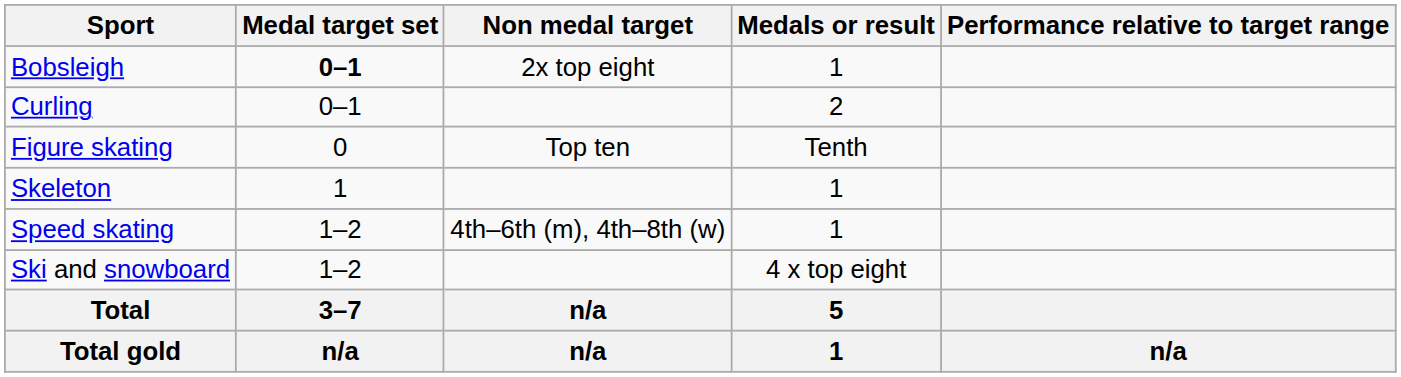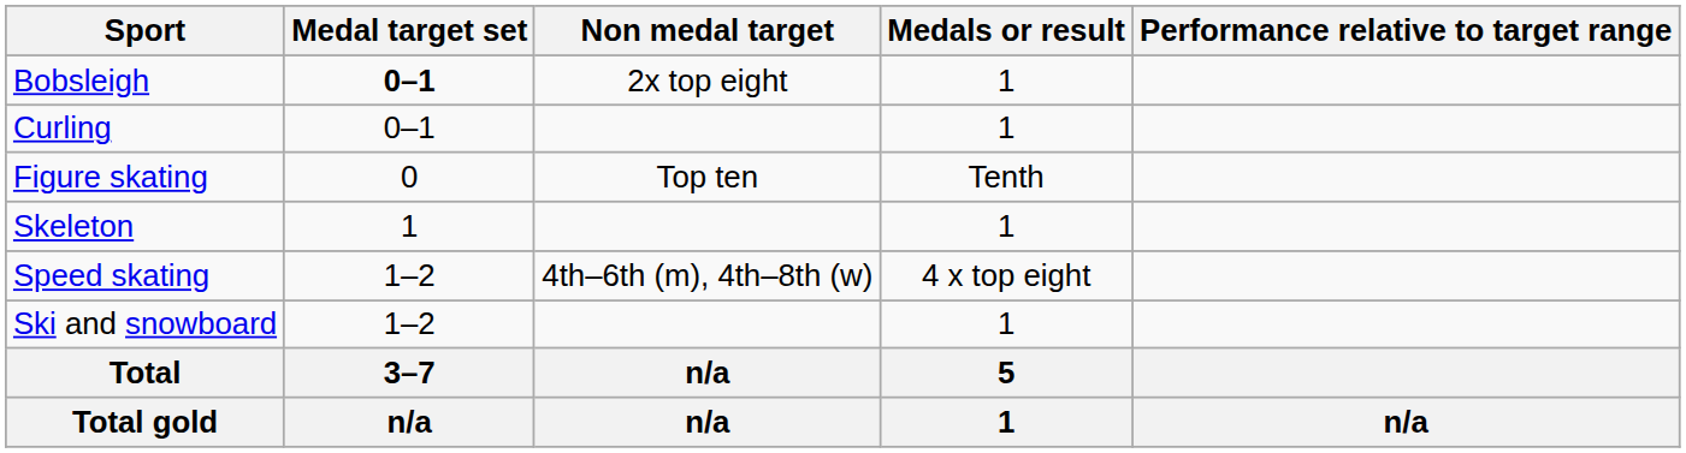Curling | Medals or result: 2 -> 1
Speed skating | Medals or result: 1 -> 4 x top eight
Ski and snowboard | Medals or result: 4 x top eight -> 1
